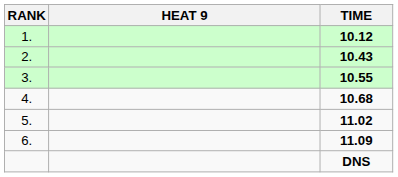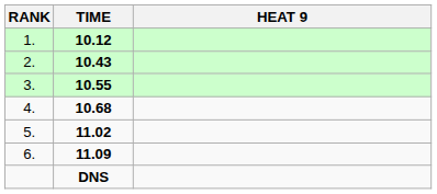columns swapped: HEAT 9 <-> TIME
